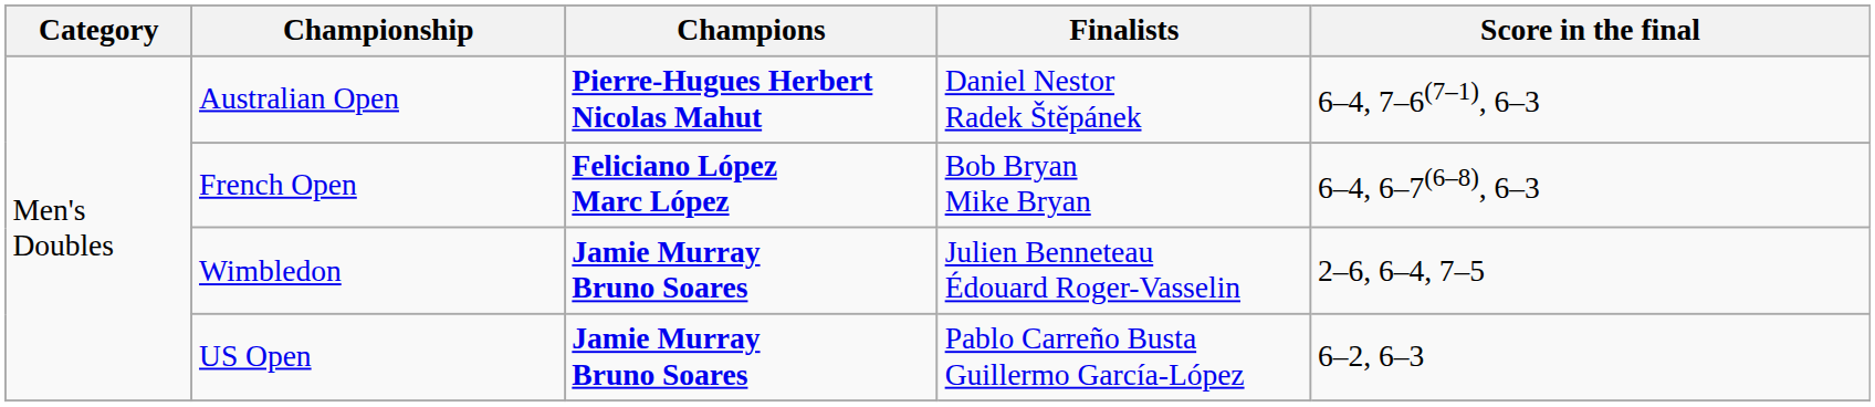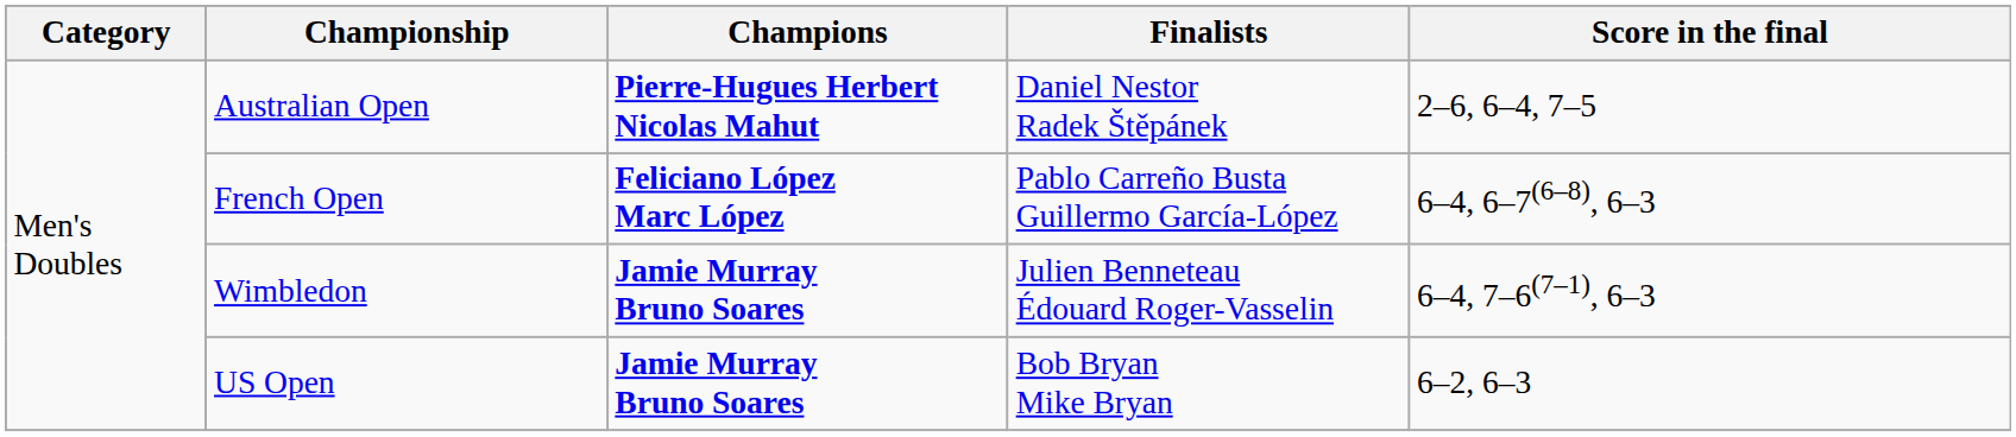Australian Open | Score in the final: 6–4, 7–6(7–1), 6–3 -> 2–6, 6–4, 7–5
French Open | Finalists: Bob Bryan Mike Bryan -> Pablo Carreño Busta Guillermo García-López
Wimbledon | Score in the final: 2–6, 6–4, 7–5 -> 6–4, 7–6(7–1), 6–3
US Open | Finalists: Pablo Carreño Busta Guillermo García-López -> Bob Bryan Mike Bryan
